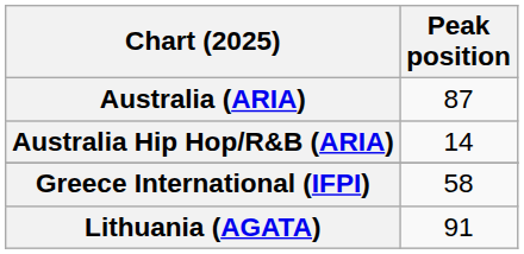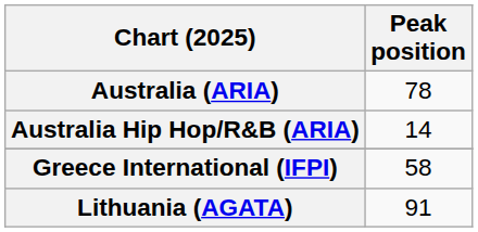Australia (ARIA) | Peak position: 87 -> 78
